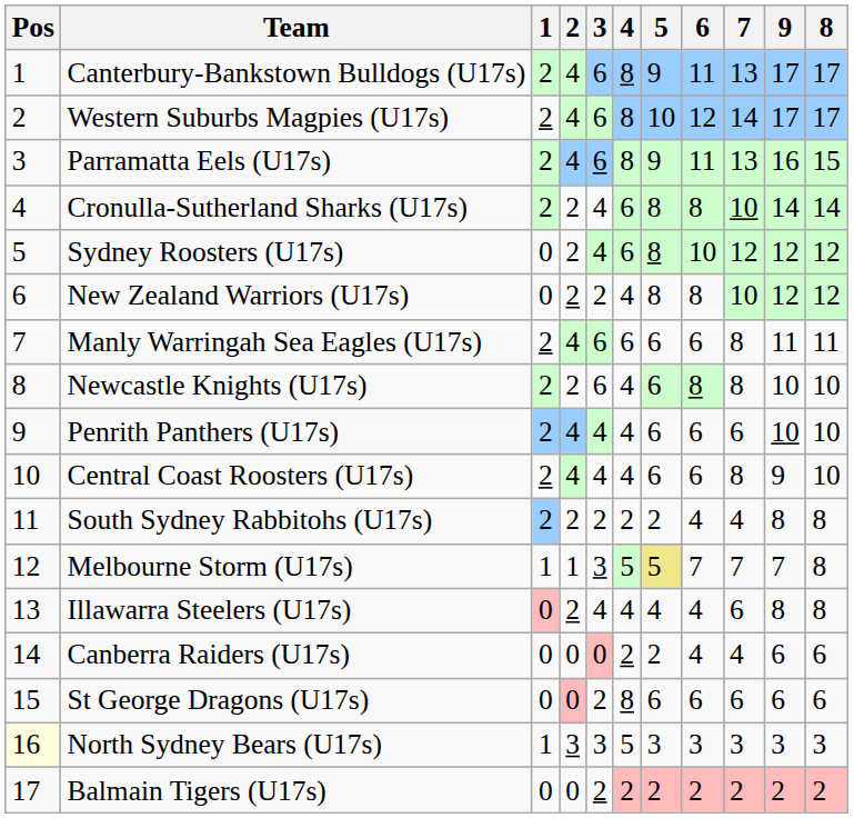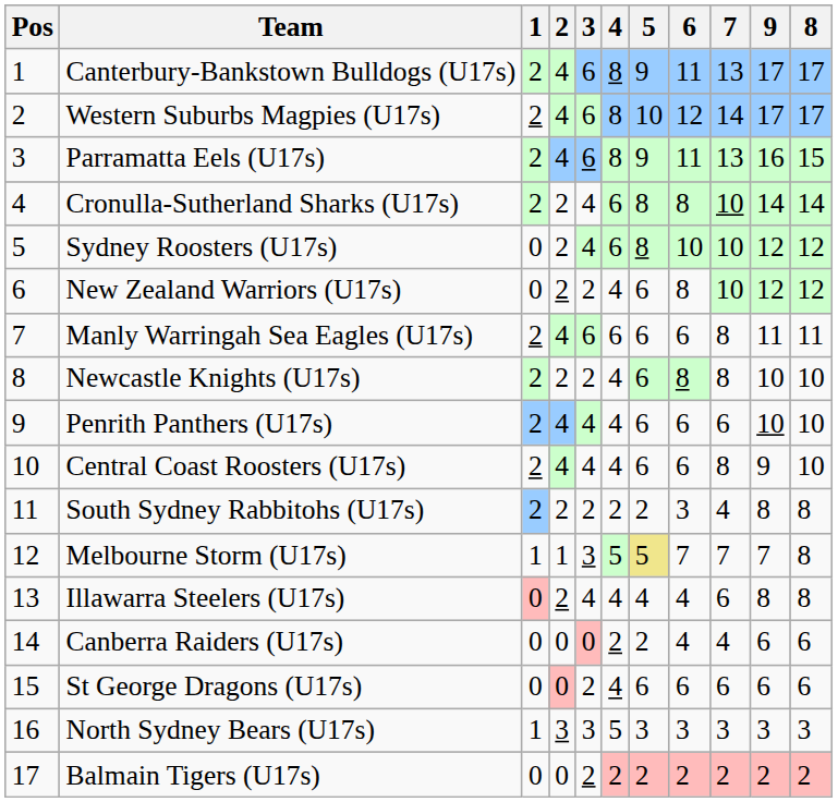Sydney Roosters (U17s) | 7: 12 -> 10
New Zealand Warriors (U17s) | 5: 8 -> 6
Newcastle Knights (U17s) | 3: 6 -> 2
South Sydney Rabbitohs (U17s) | 6: 4 -> 3
St George Dragons (U17s) | 4: 8 -> 4
North Sydney Bears (U17s) | Pos: lightyellow background -> no background
